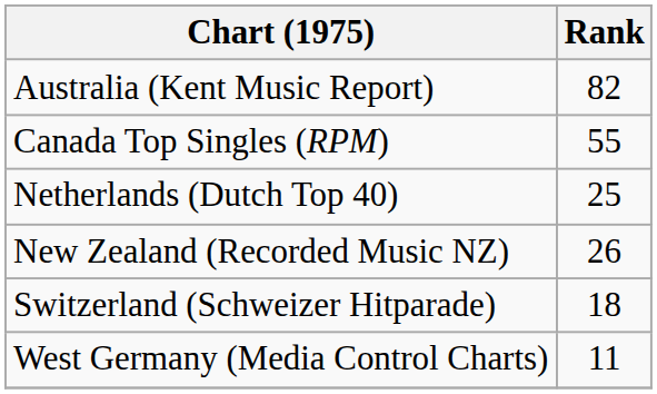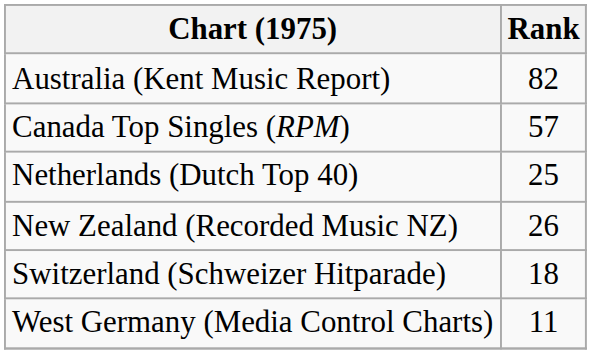Canada Top Singles (RPM) | Rank: 55 -> 57
